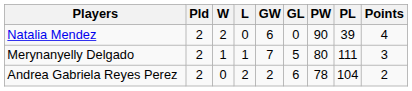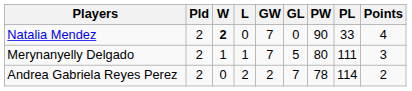Natalia Mendez | W: normal -> bold
Natalia Mendez | GW: 6 -> 7
Natalia Mendez | PL: 39 -> 33
Andrea Gabriela Reyes Perez | GL: 6 -> 7
Andrea Gabriela Reyes Perez | PL: 104 -> 114
